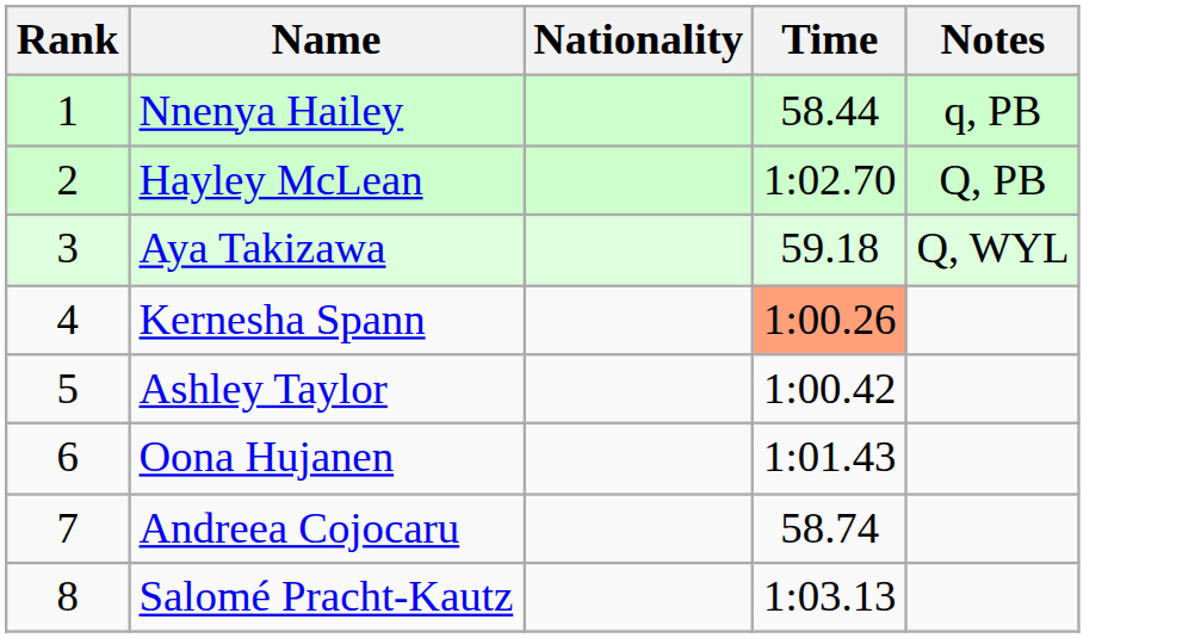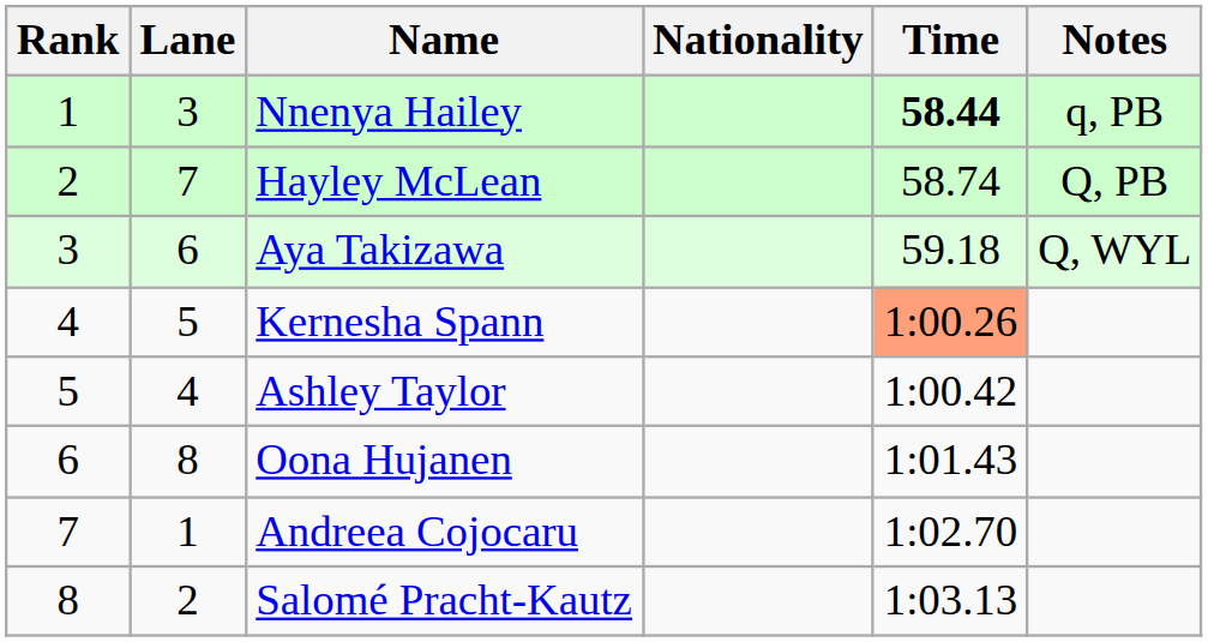+ column: Lane | 3 | 7 | 6 | 5 | 4 | 8 | 1 | 2
Nnenya Hailey | Time: normal -> bold
Hayley McLean | Time: 1:02.70 -> 58.74
Andreea Cojocaru | Time: 58.74 -> 1:02.70
